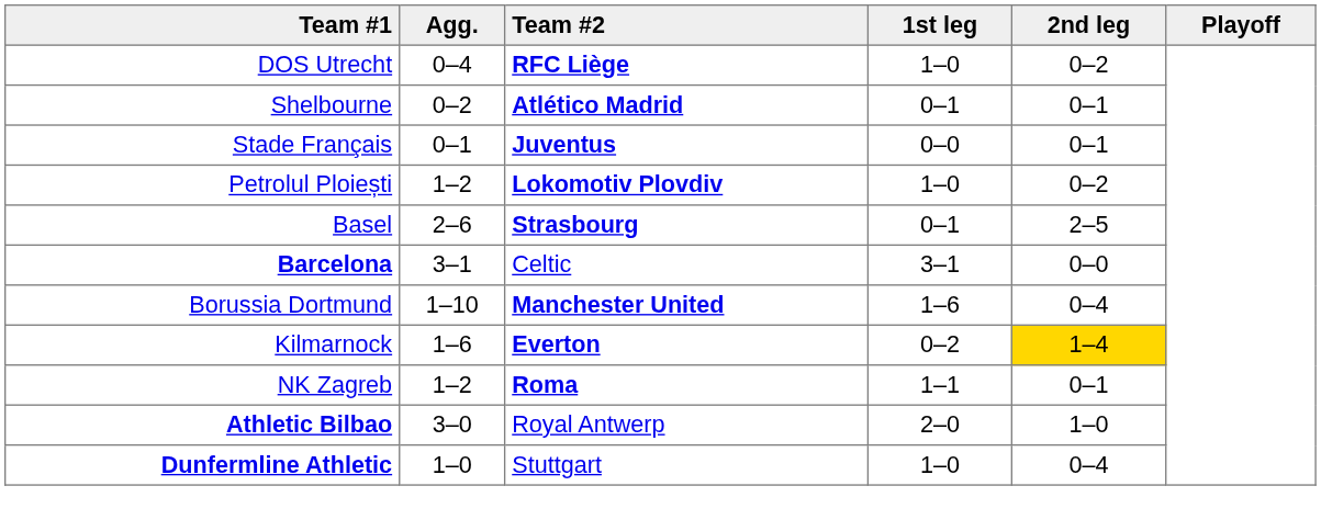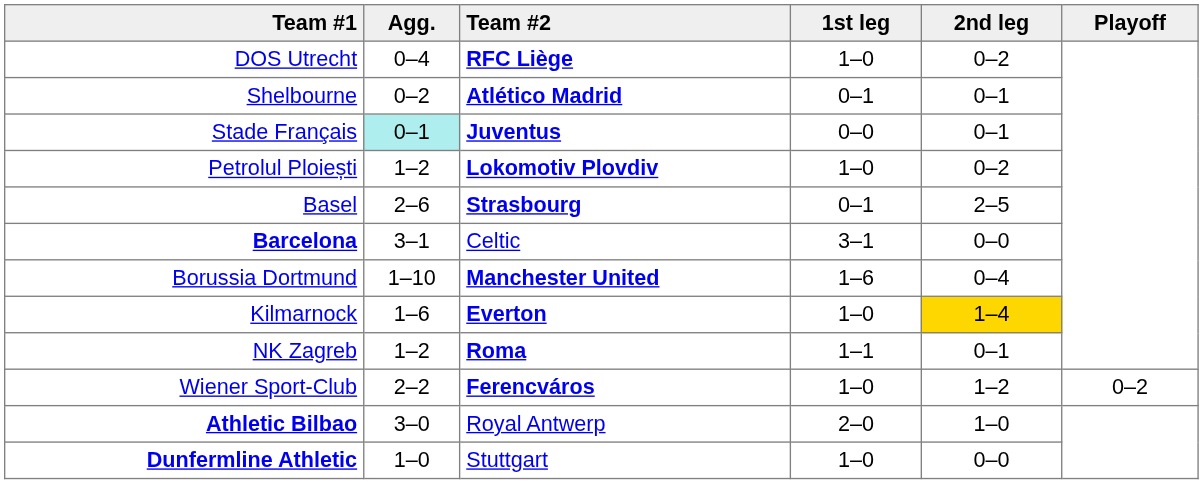Stade Français | Agg.: no background -> paleturquoise background
Kilmarnock | 1st leg: 0–2 -> 1–0
+ row: Wiener Sport-Club | 2–2 | Ferencváros | 1–0 | 1–2 | 0–2
Dunfermline Athletic | 2nd leg: 0–4 -> 0–0
